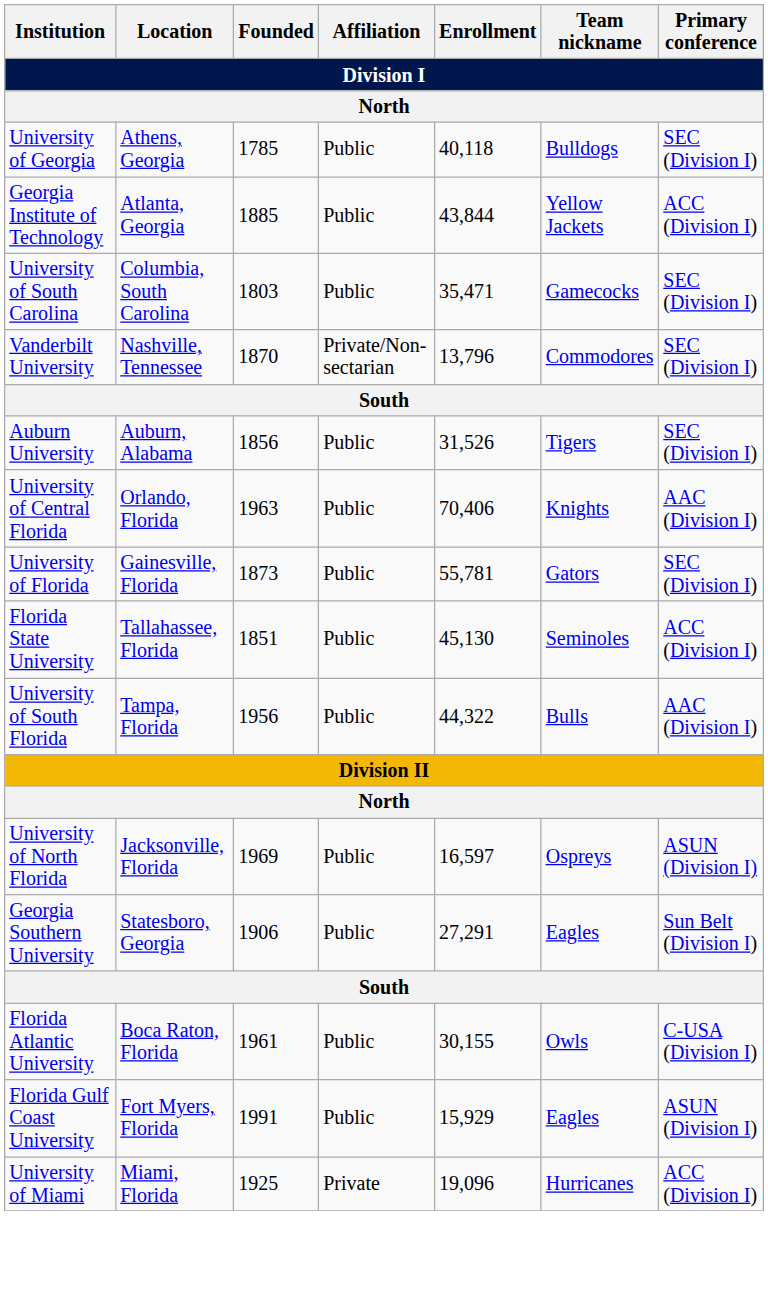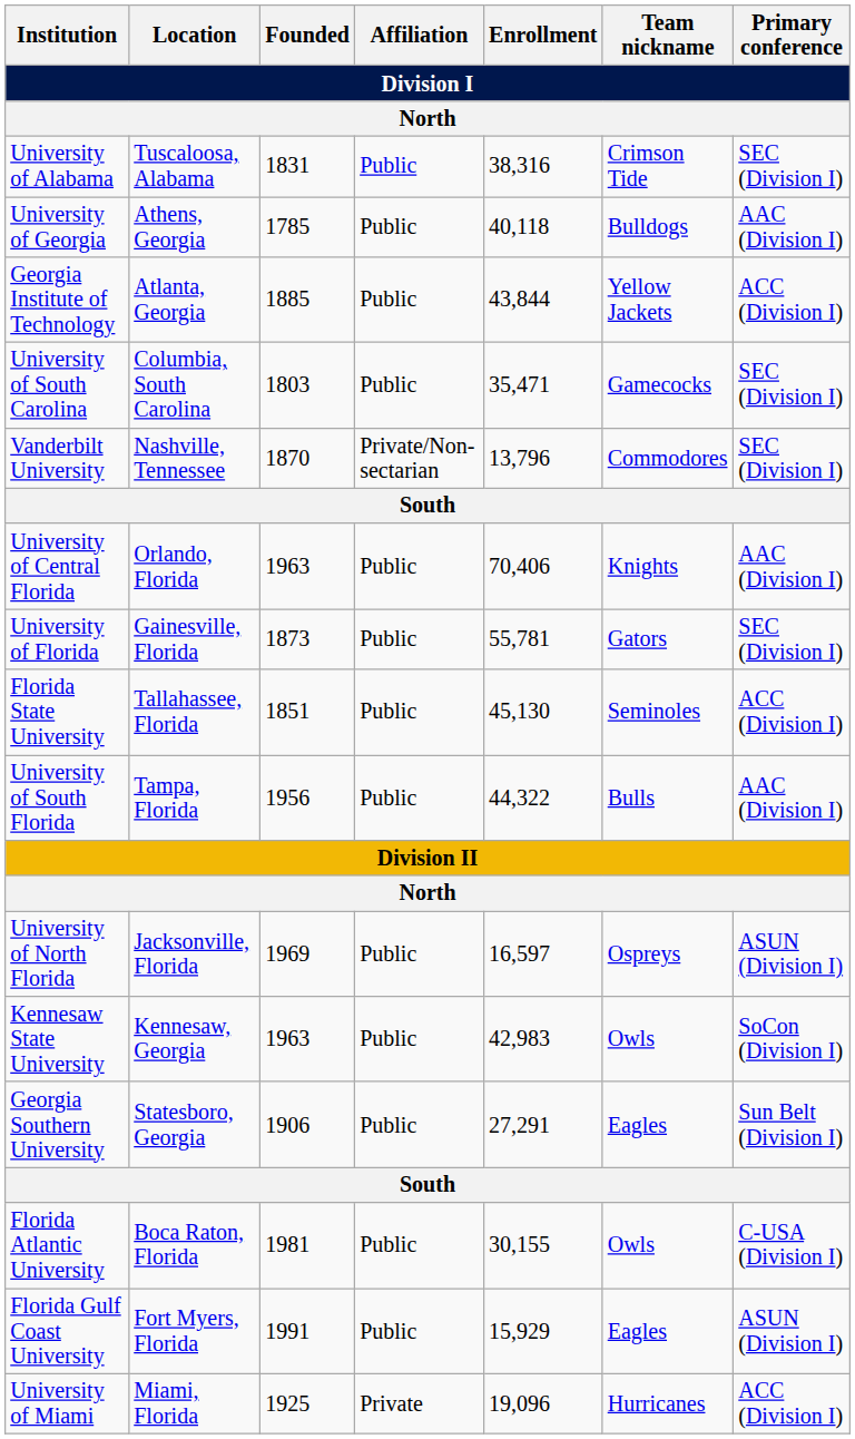+ row: University of Alabama | Tuscaloosa, Alabama | 1831 | Public | 38,316 | Crimson Tide | SEC (Division I)
University of Georgia | Primary conference: SEC (Division I) -> AAC (Division I)
- row: Auburn University | Auburn, Alabama | 1856 | Public | 31,526 | Tigers | SEC (Division I)
+ row: Kennesaw State University | Kennesaw, Georgia | 1963 | Public | 42,983 | Owls | SoCon (Division I)
Florida Atlantic University | Founded: 1961 -> 1981
